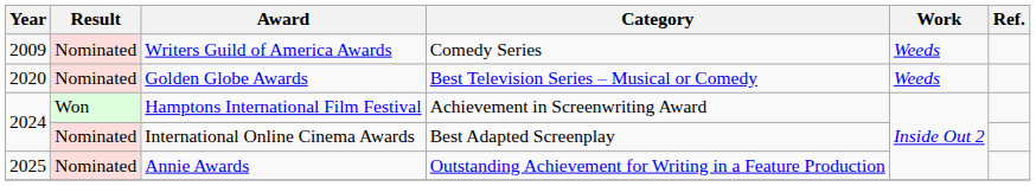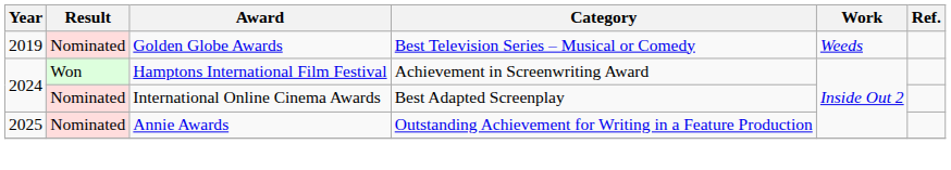- row: 2009 | Nominated | Writers Guild of America Awards | Comedy Series | Weeds
Golden Globe Awards | Year: 2020 -> 2019
